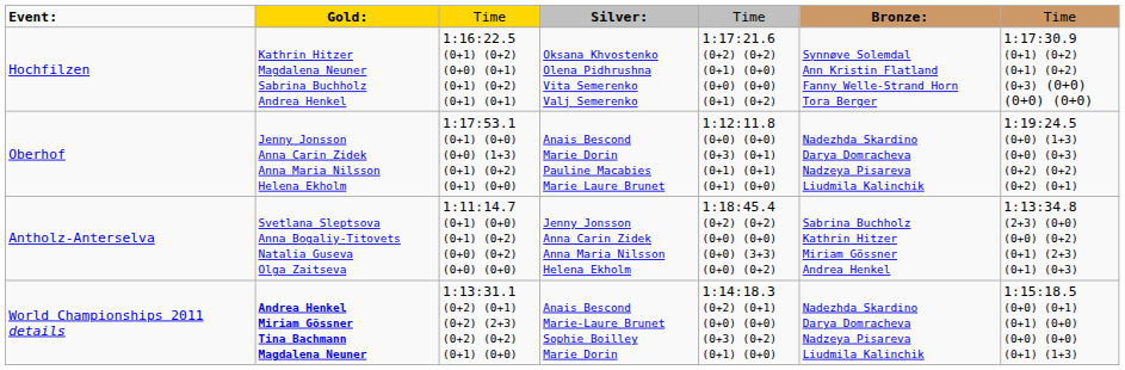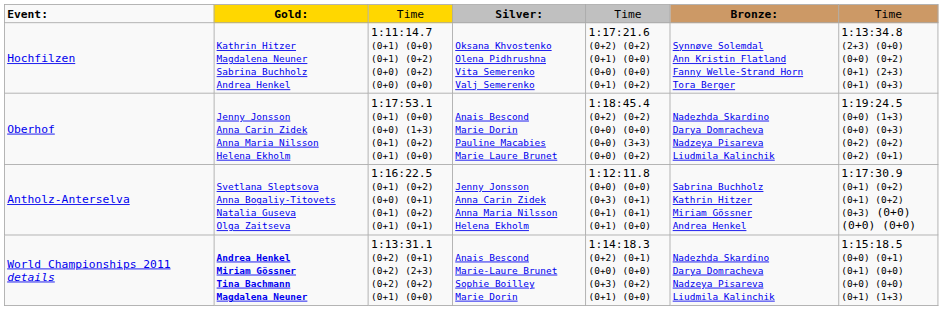Hochfilzen | column 3: 1:16:22.5 (0+1) (0+2) (0+0) (0+1) (0+1) (0+2) (0+1) (0+1) -> 1:11:14.7 (0+1) (0+0) (0+1) (0+2) (0+0) (0+2) (0+0) (0+0)
Hochfilzen | column 7: 1:17:30.9 (0+1) (0+2) (0+1) (0+2) (0+3) (0+0) (0+0) (0+0) -> 1:13:34.8 (2+3) (0+0) (0+0) (0+2) (0+1) (2+3) (0+1) (0+3)
Oberhof | column 5: 1:12:11.8 (0+0) (0+0) (0+3) (0+1) (0+1) (0+1) (0+1) (0+0) -> 1:18:45.4 (0+2) (0+2) (0+0) (0+0) (0+0) (3+3) (0+0) (0+2)
Antholz-Anterselva | column 3: 1:11:14.7 (0+1) (0+0) (0+1) (0+2) (0+0) (0+2) (0+0) (0+0) -> 1:16:22.5 (0+1) (0+2) (0+0) (0+1) (0+1) (0+2) (0+1) (0+1)
Antholz-Anterselva | column 5: 1:18:45.4 (0+2) (0+2) (0+0) (0+0) (0+0) (3+3) (0+0) (0+2) -> 1:12:11.8 (0+0) (0+0) (0+3) (0+1) (0+1) (0+1) (0+1) (0+0)
Antholz-Anterselva | column 7: 1:13:34.8 (2+3) (0+0) (0+0) (0+2) (0+1) (2+3) (0+1) (0+3) -> 1:17:30.9 (0+1) (0+2) (0+1) (0+2) (0+3) (0+0) (0+0) (0+0)
